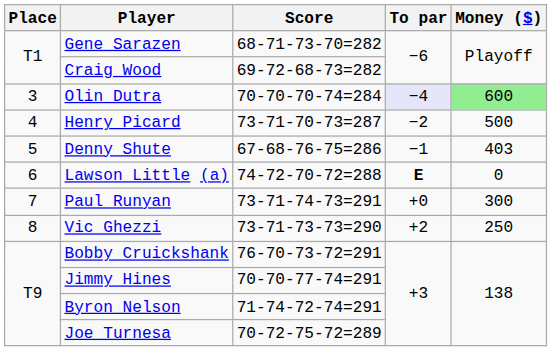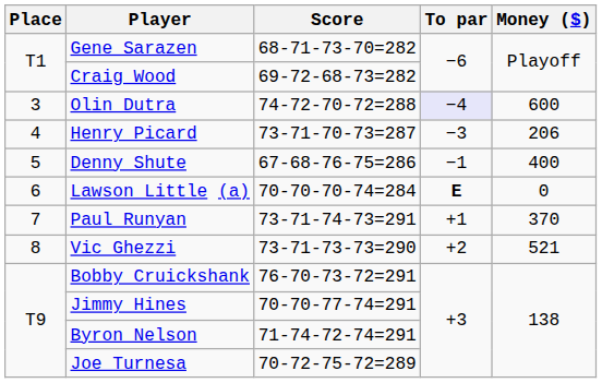Olin Dutra | Score: 70-70-70-74=284 -> 74-72-70-72=288
Olin Dutra | Money ($): lightgreen background -> no background
Henry Picard | To par: −2 -> −3
Henry Picard | Money ($): 500 -> 206
Denny Shute | Money ($): 403 -> 400
Lawson Little (a) | Score: 74-72-70-72=288 -> 70-70-70-74=284
Paul Runyan | To par: +0 -> +1
Paul Runyan | Money ($): 300 -> 370
Vic Ghezzi | Money ($): 250 -> 521
